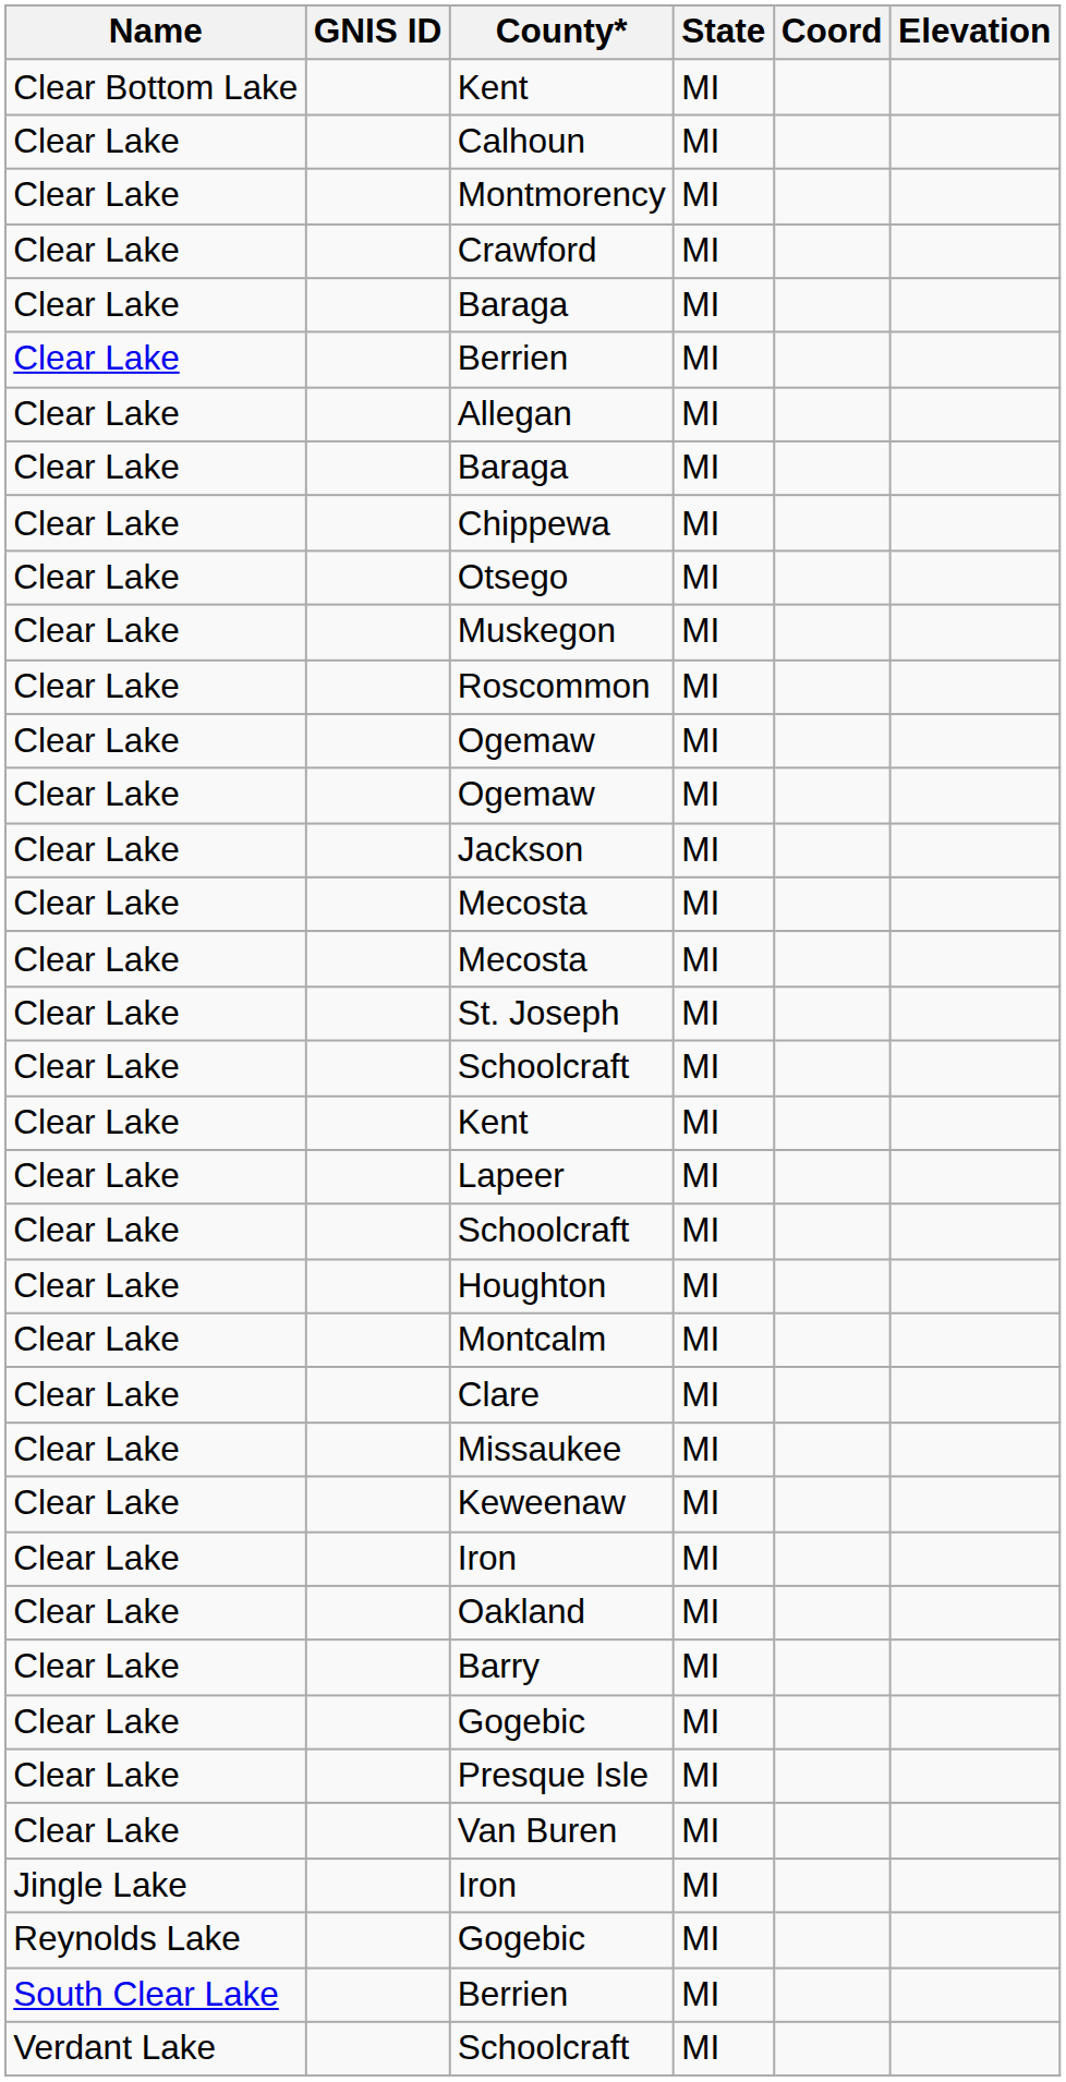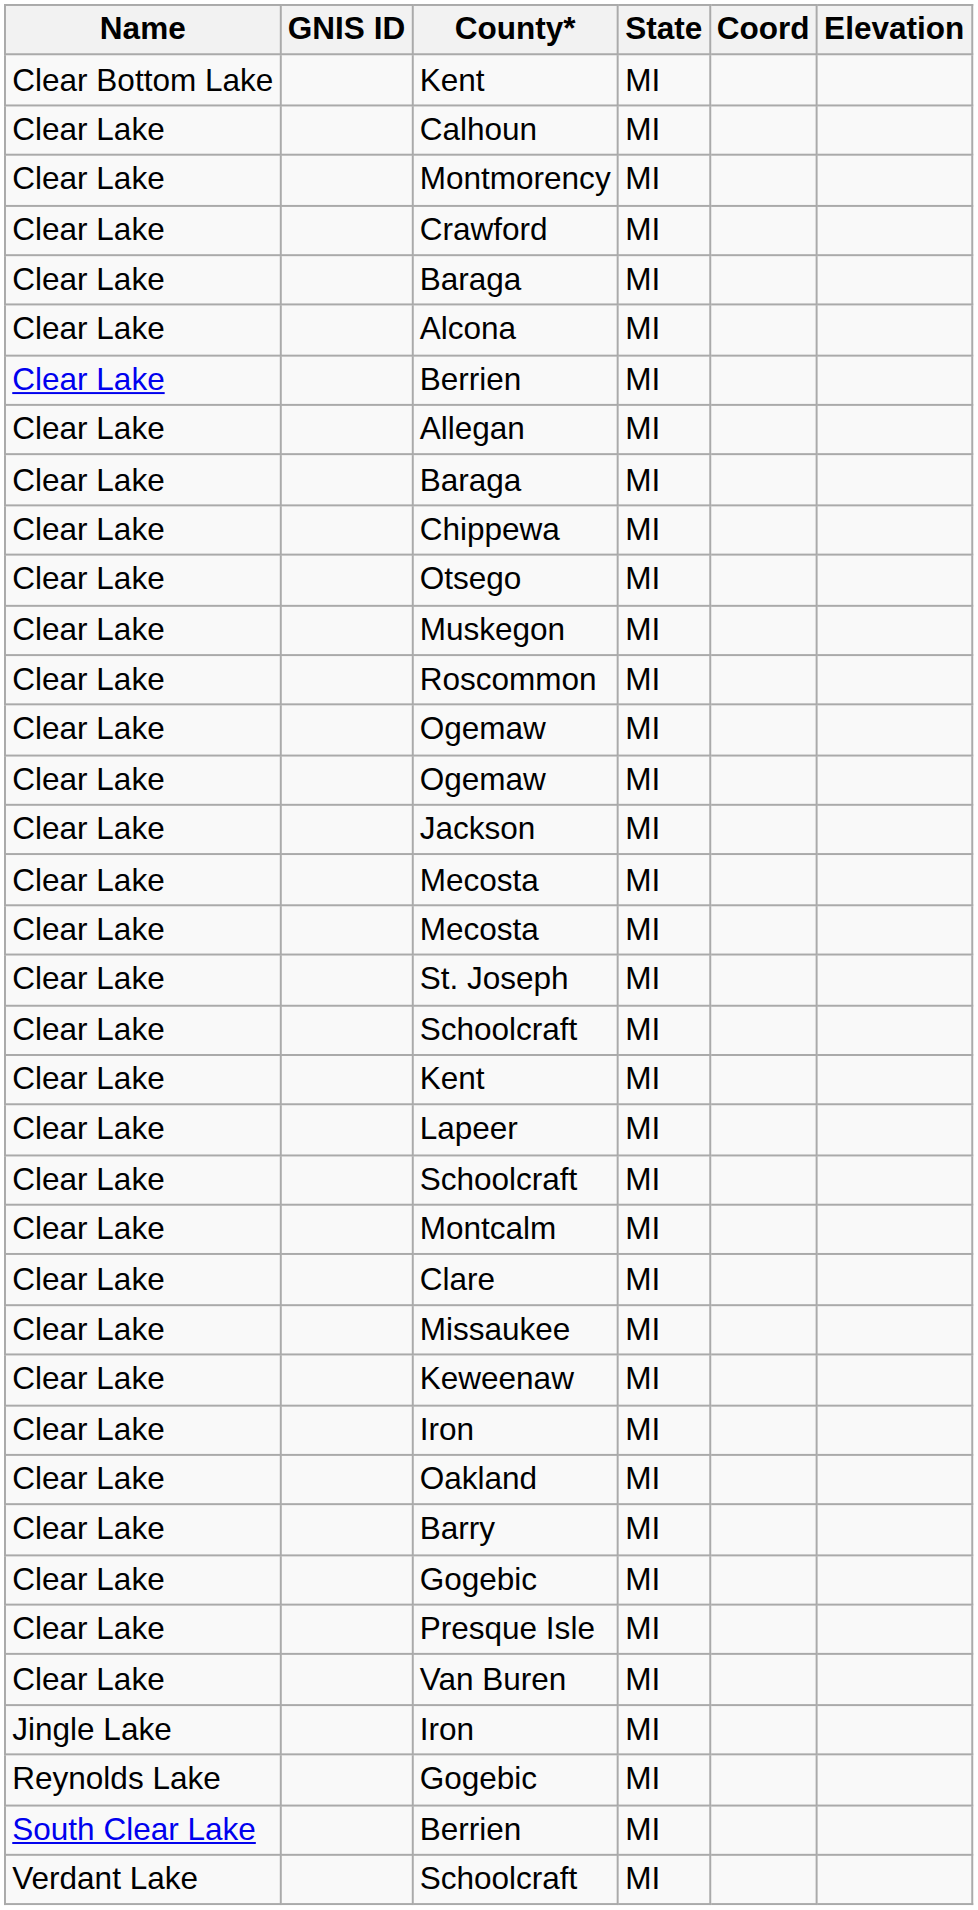+ row: Clear Lake | Alcona | MI
- row: Clear Lake | Houghton | MI
